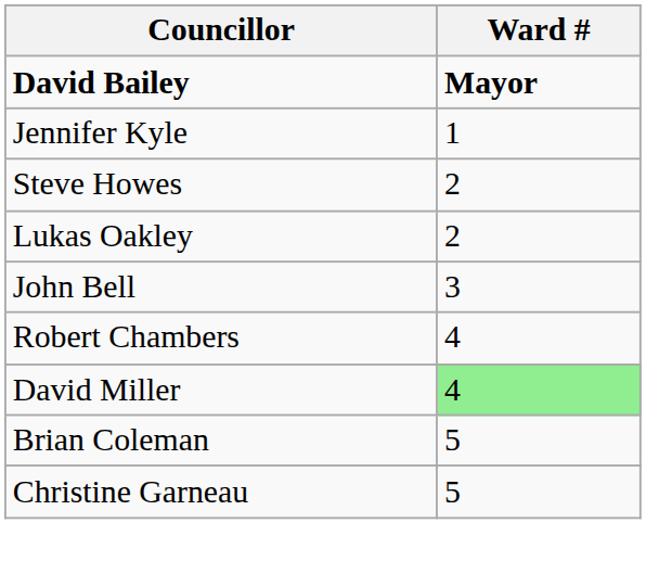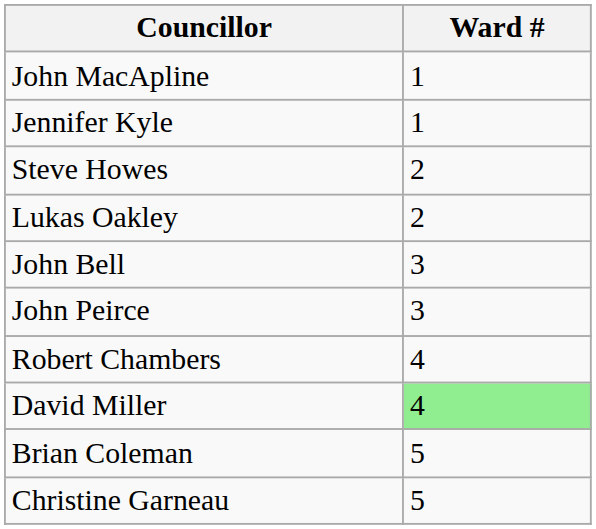- row: David Bailey | Mayor
+ row: John MacApline | 1
+ row: John Peirce | 3
